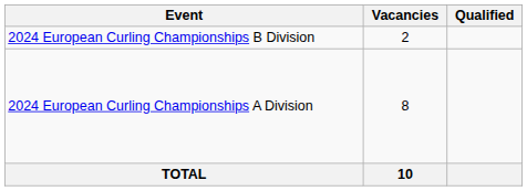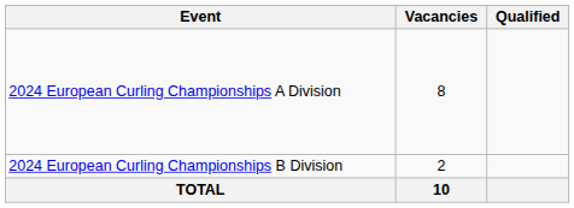rows swapped: 2024 European Curling Championships A Division <-> 2024 European Curling Championships B Division
